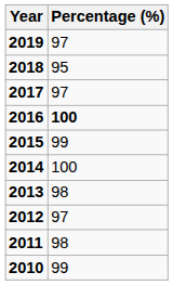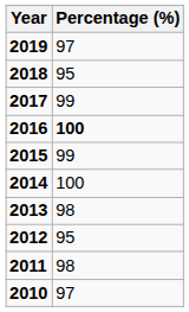2017 | Percentage (%): 97 -> 99
2012 | Percentage (%): 97 -> 95
2010 | Percentage (%): 99 -> 97
